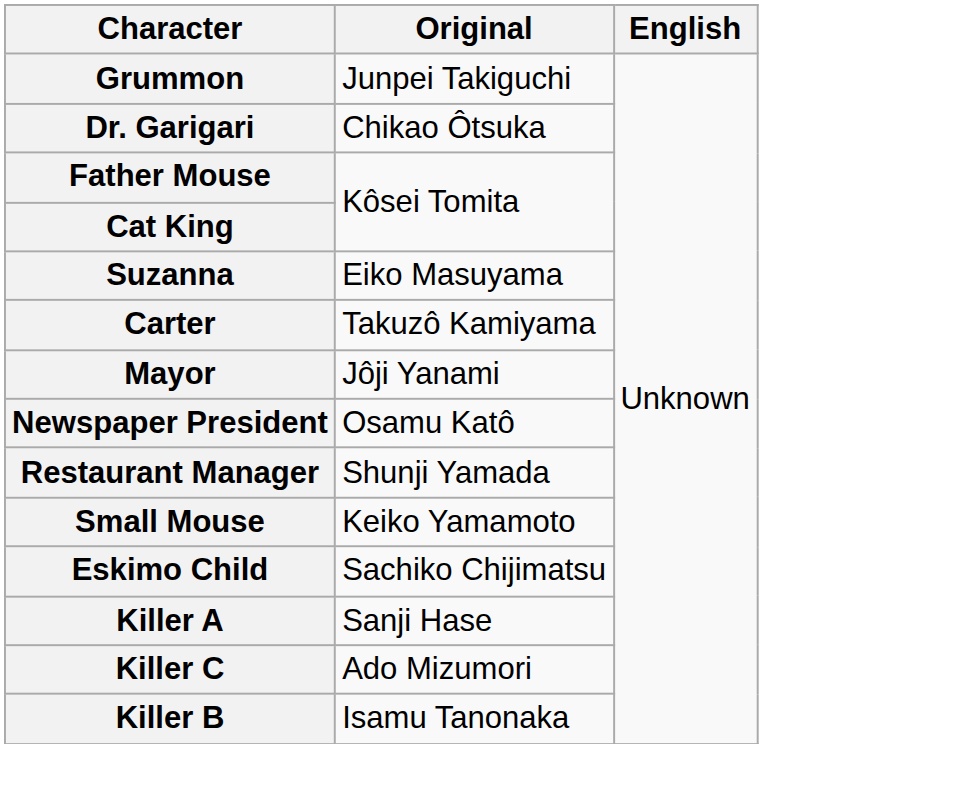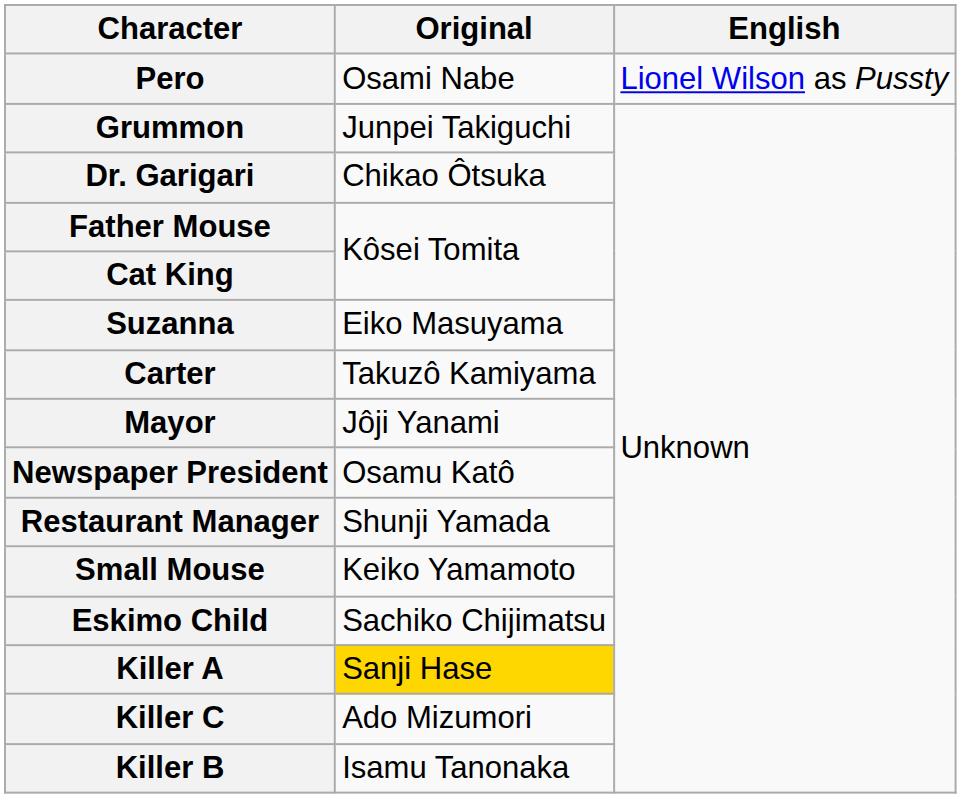+ row: Pero | Osami Nabe | Lionel Wilson as Pussty
Killer A | Original: no background -> gold background
